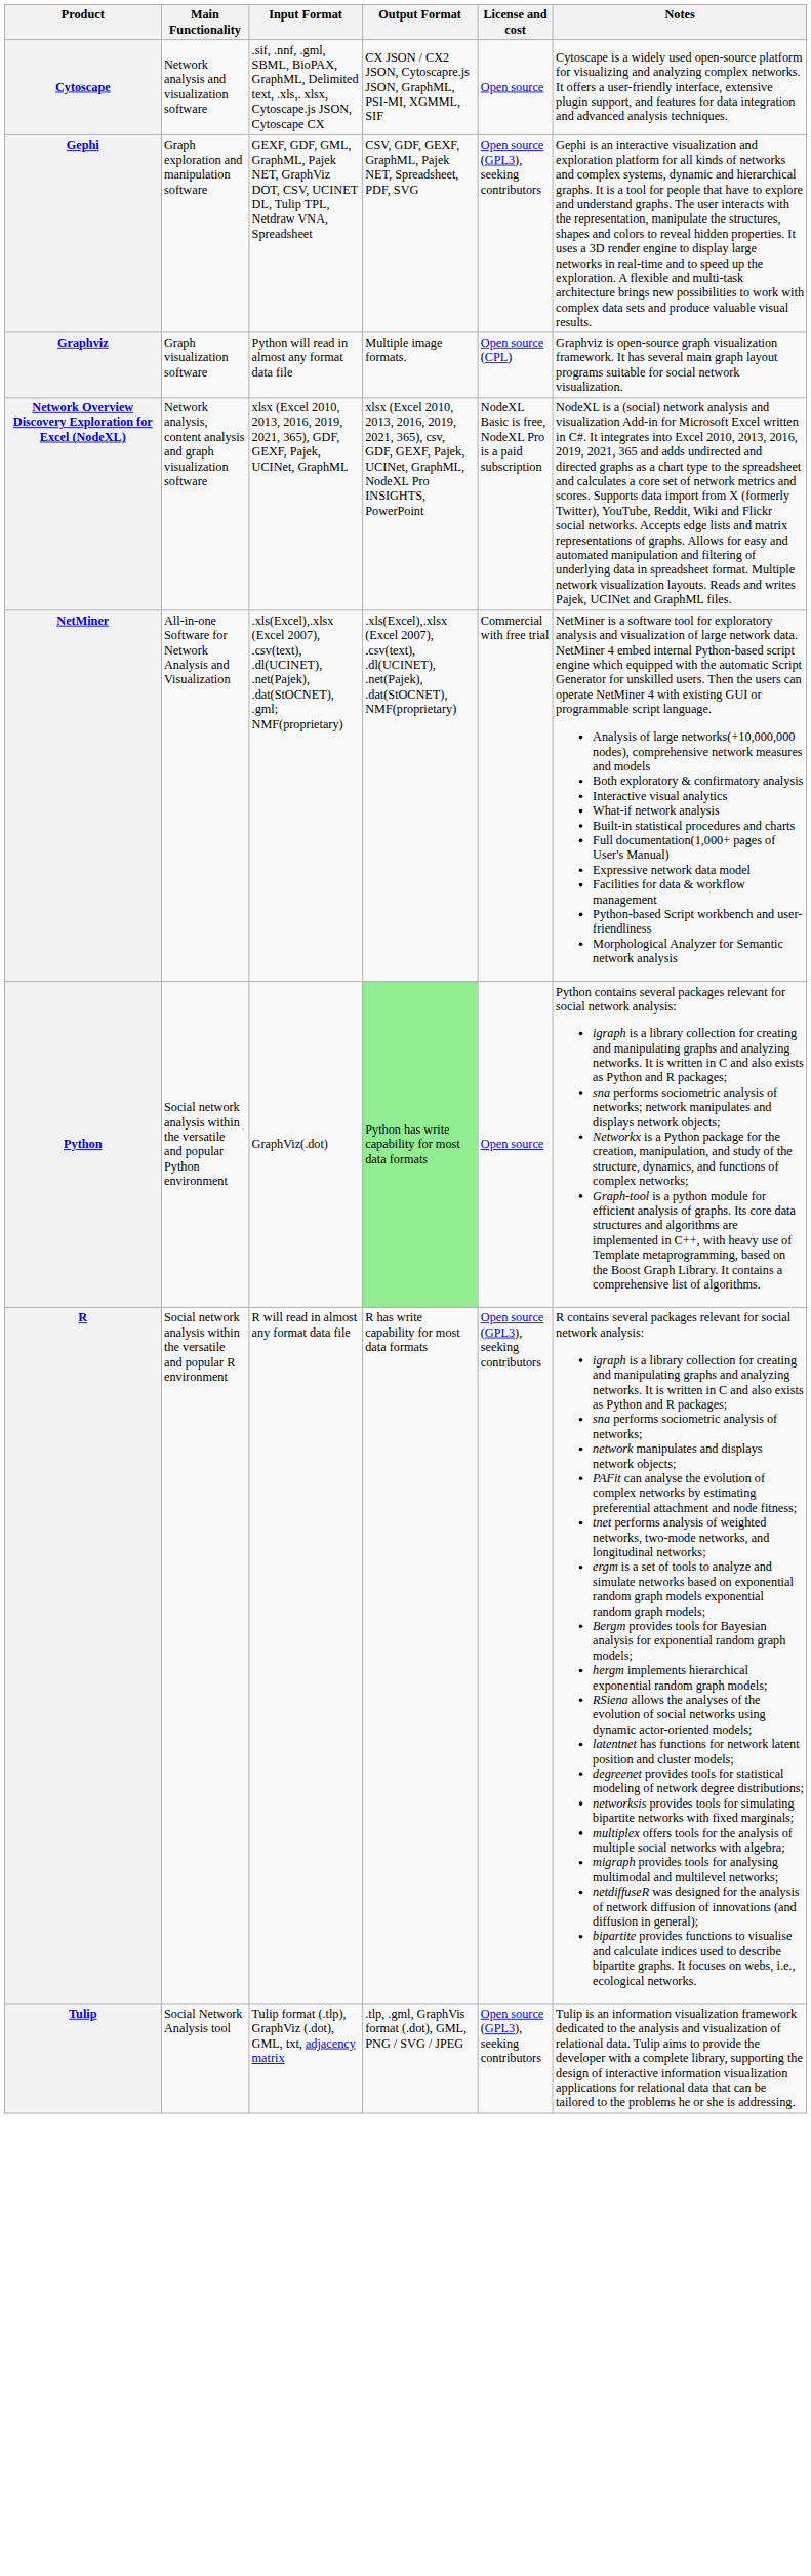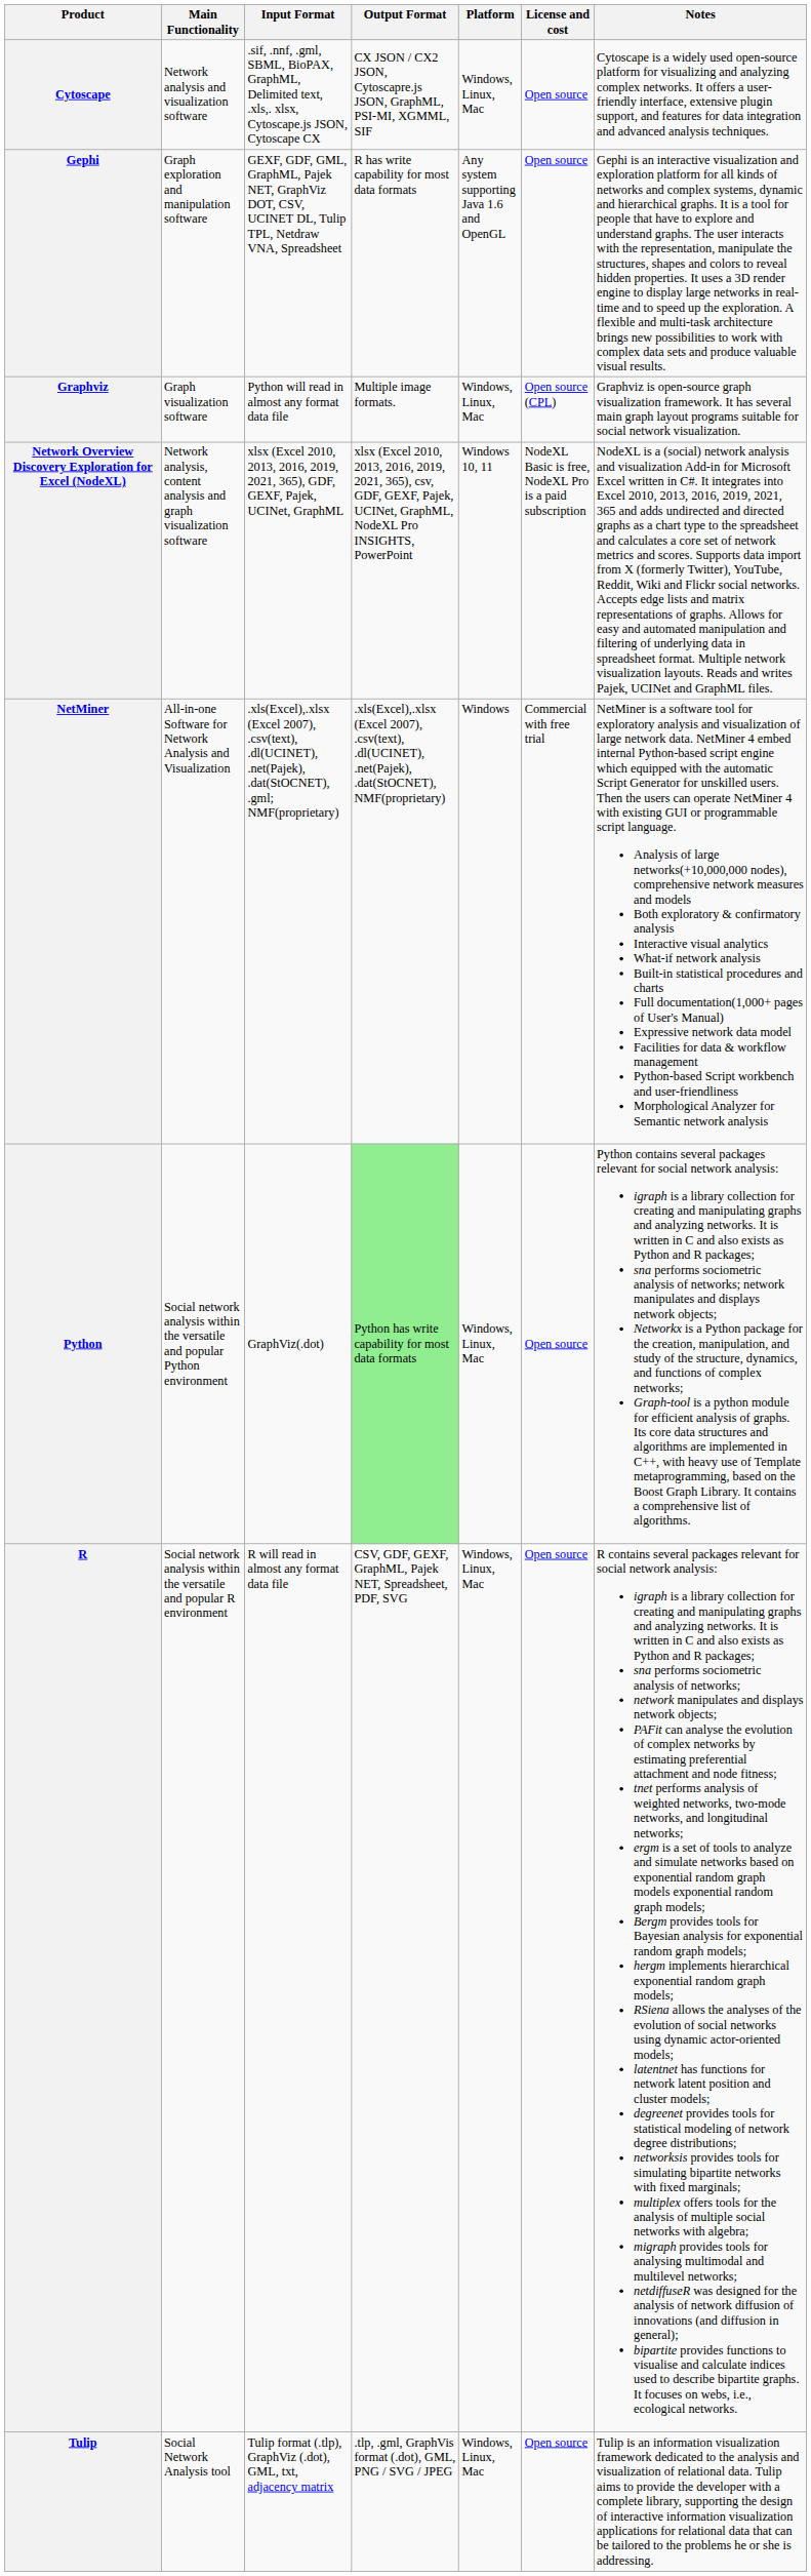+ column: Platform | Windows, Linux, Mac | Any system supporting Java 1.6 and OpenGL | Windows, Linux, Mac | Windows 10, 11 | Windows | Windows, Linux, Mac | Windows, Linux, Mac | Windows, Linux, Mac
Gephi | Output Format: CSV, GDF, GEXF, GraphML, Pajek NET, Spreadsheet, PDF, SVG -> R has write capability for most data formats
Gephi | License and cost: Open source (GPL3), seeking contributors -> Open source
R | Output Format: R has write capability for most data formats -> CSV, GDF, GEXF, GraphML, Pajek NET, Spreadsheet, PDF, SVG
R | License and cost: Open source (GPL3), seeking contributors -> Open source
Tulip | License and cost: Open source (GPL3), seeking contributors -> Open source
